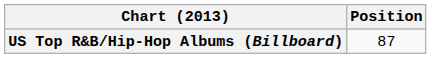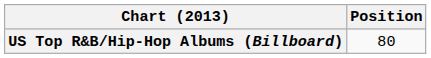US Top R&B/Hip-Hop Albums (Billboard) | Position: 87 -> 80
